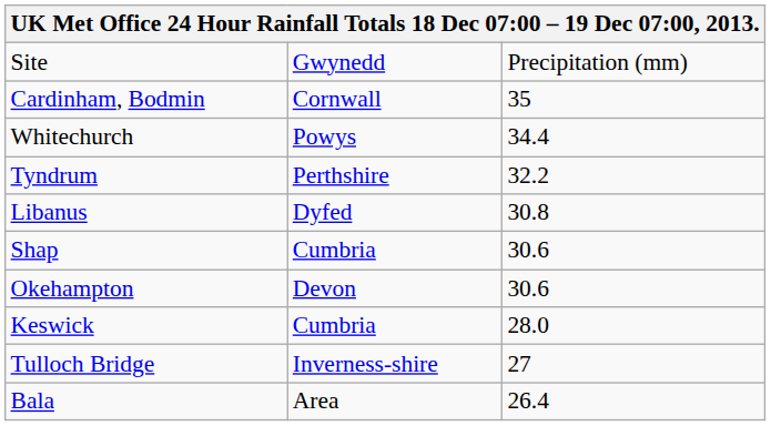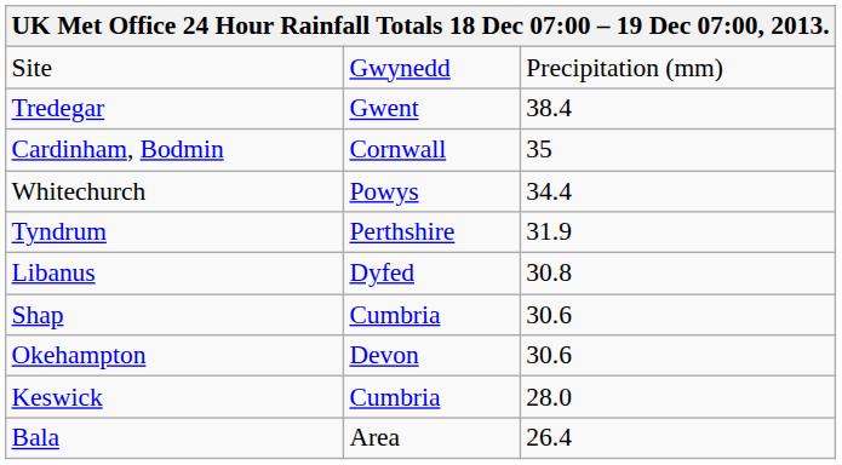+ row: Tredegar | Gwent | 38.4
Tyndrum | column 3: 32.2 -> 31.9
- row: Tulloch Bridge | Inverness-shire | 27
